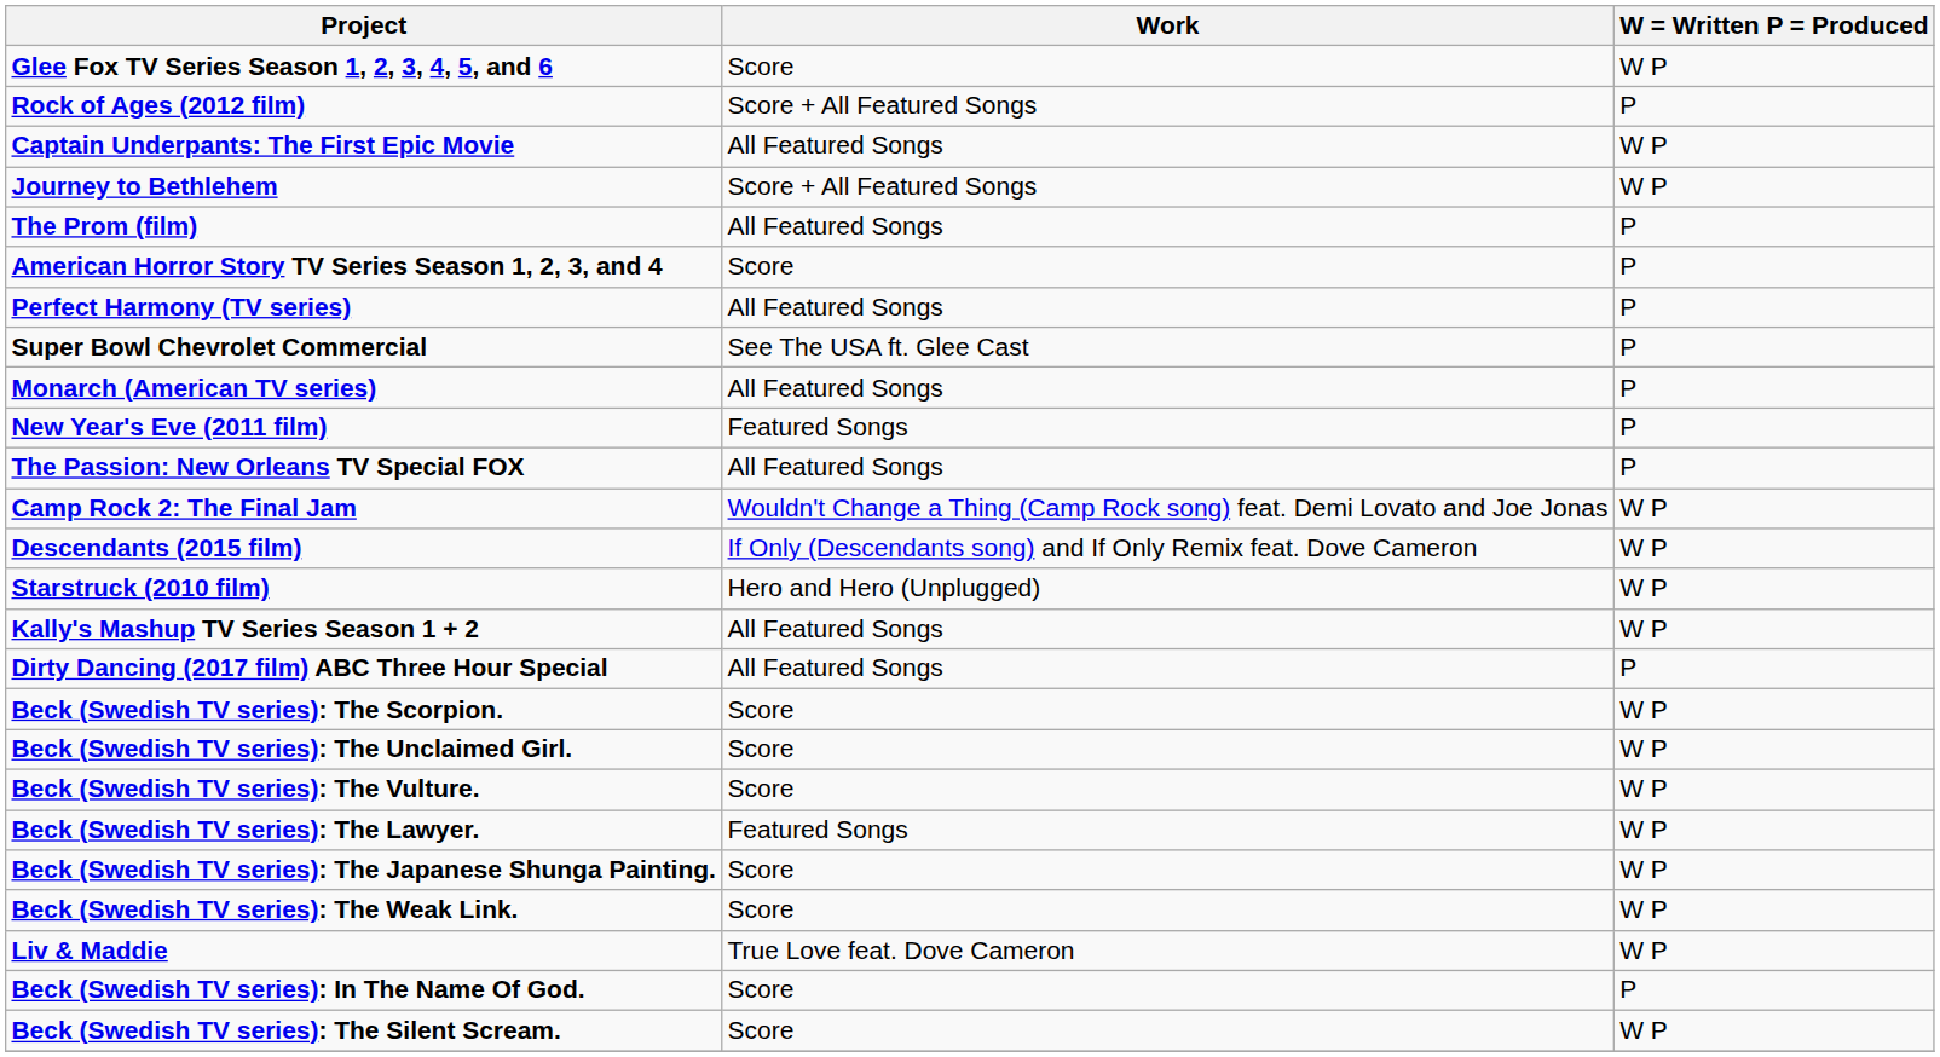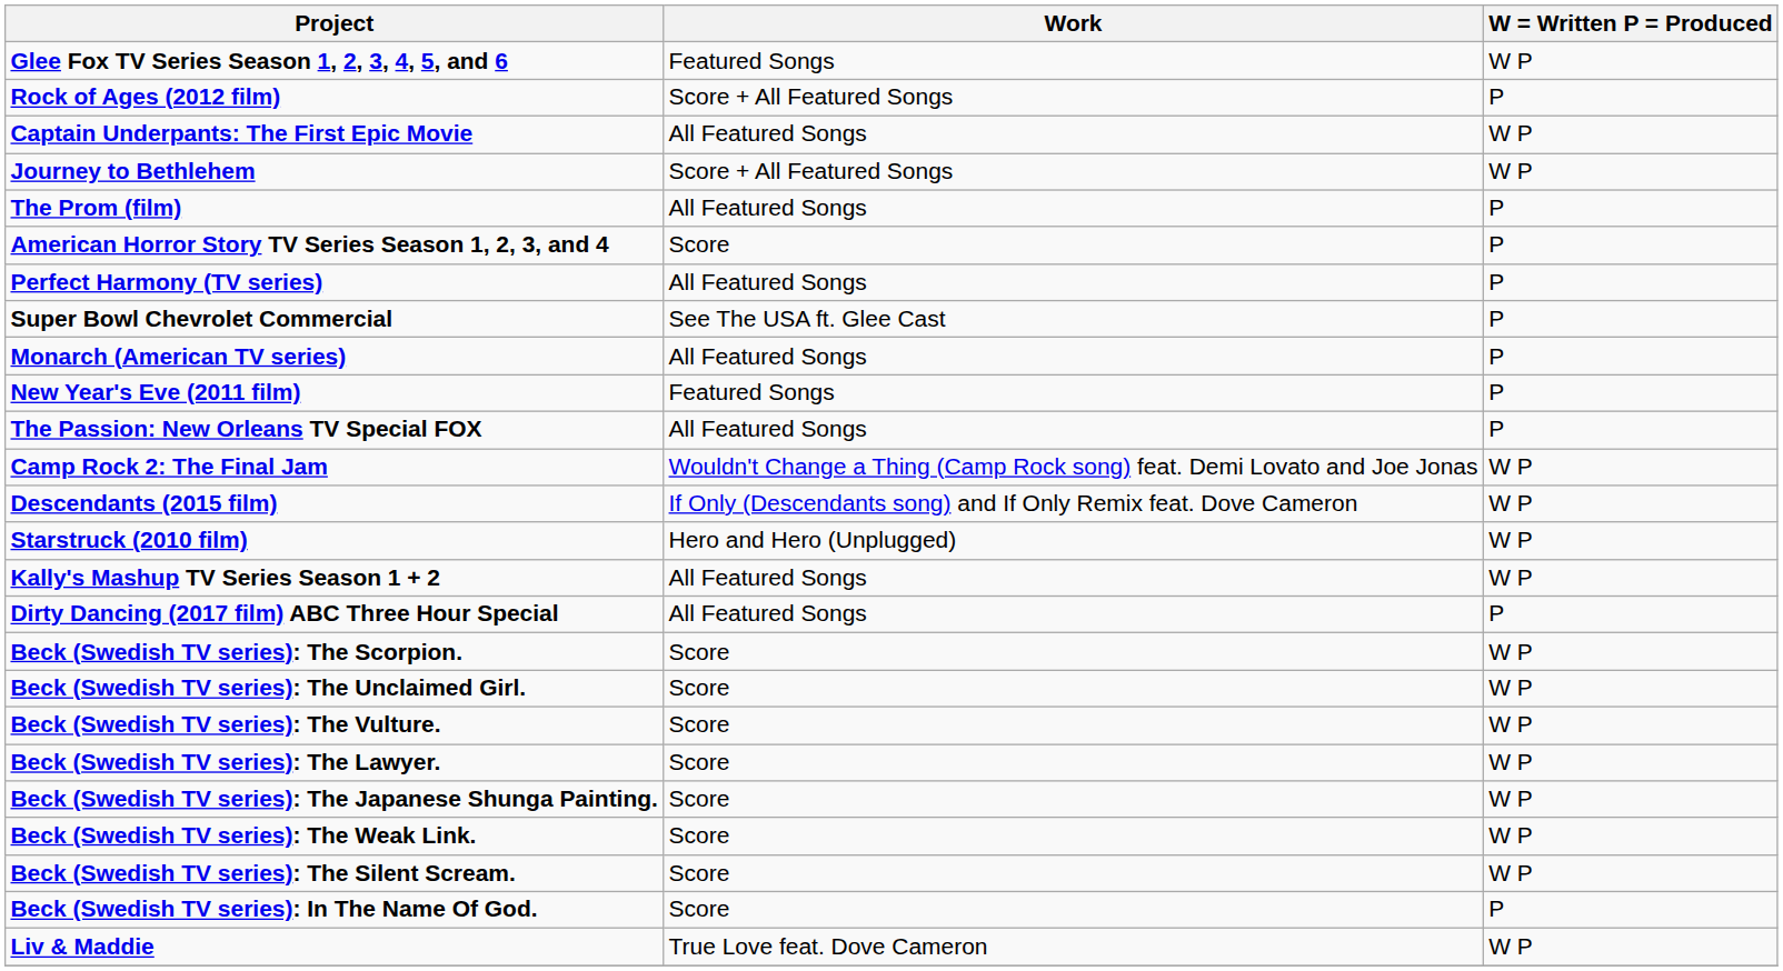Glee Fox TV Series Season 1, 2, 3, 4, 5, and 6 | Work: Score -> Featured Songs
Beck (Swedish TV series): The Lawyer. | Work: Featured Songs -> Score
rows swapped: Beck (Swedish TV series): The Silent Scream. <-> Liv & Maddie
